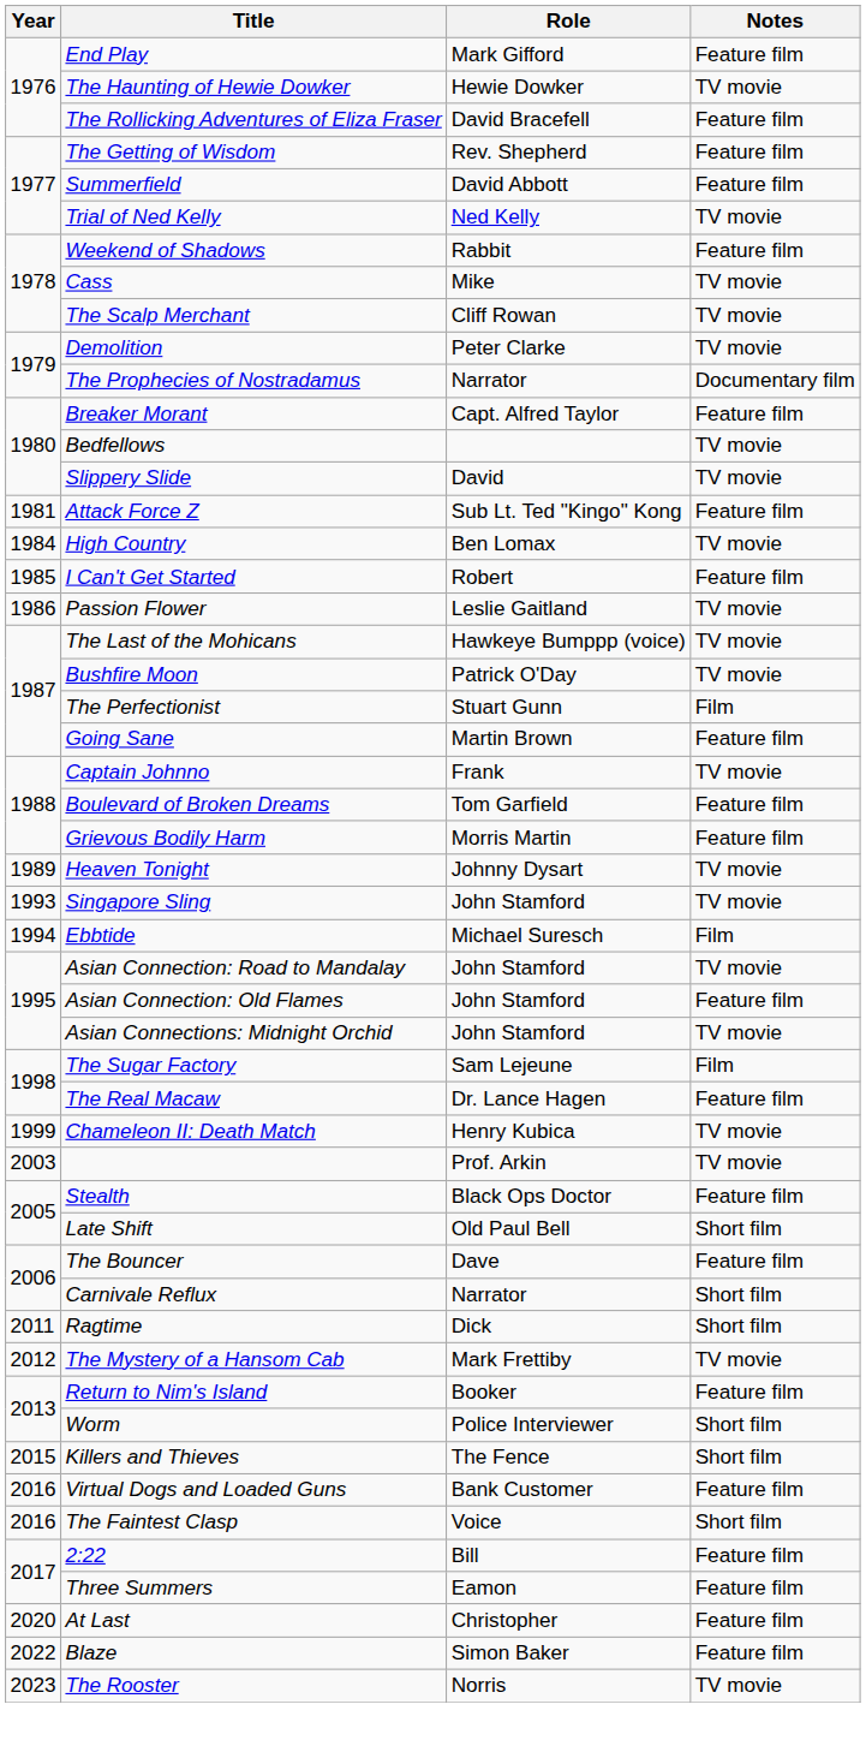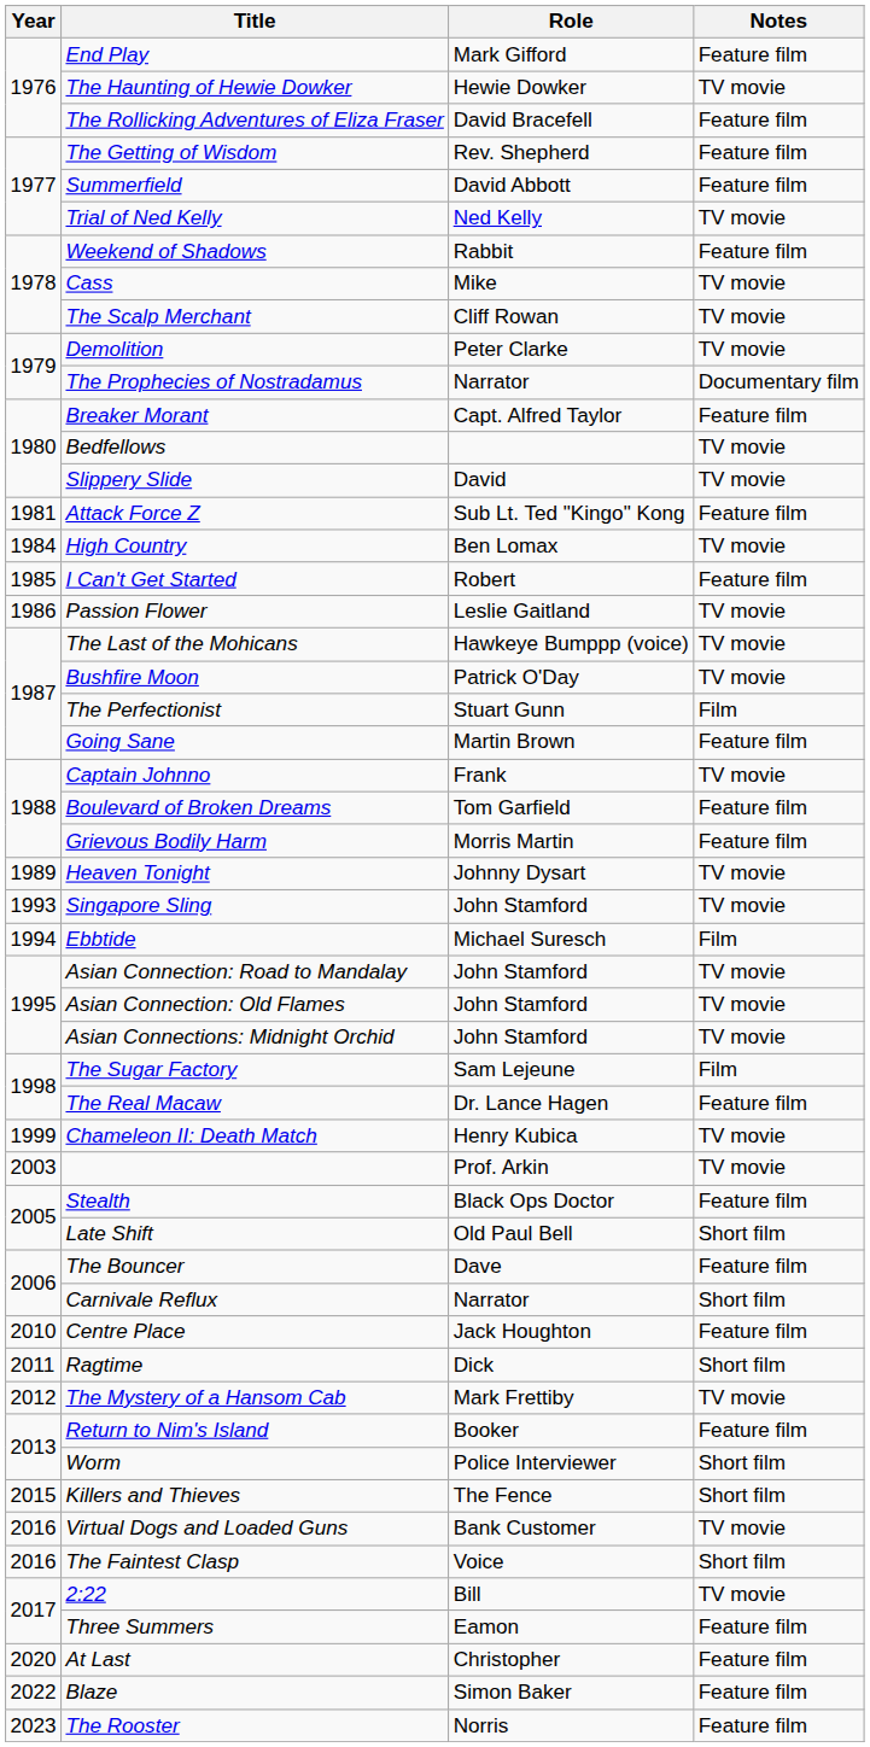Asian Connection: Old Flames | Notes: Feature film -> TV movie
+ row: 2010 | Centre Place | Jack Houghton | Feature film
Virtual Dogs and Loaded Guns | Notes: Feature film -> TV movie
2:22 | Notes: Feature film -> TV movie
The Rooster | Notes: TV movie -> Feature film
